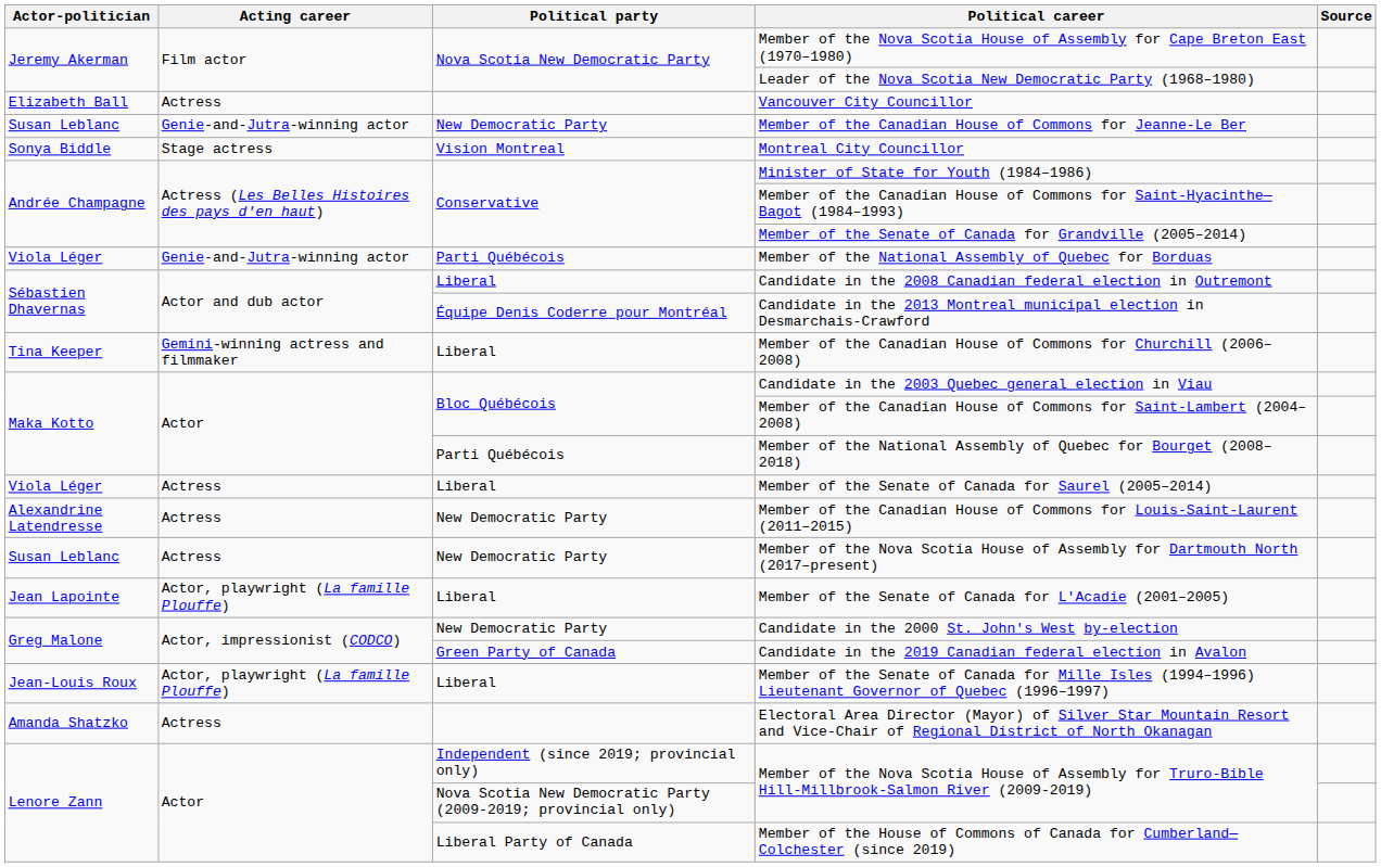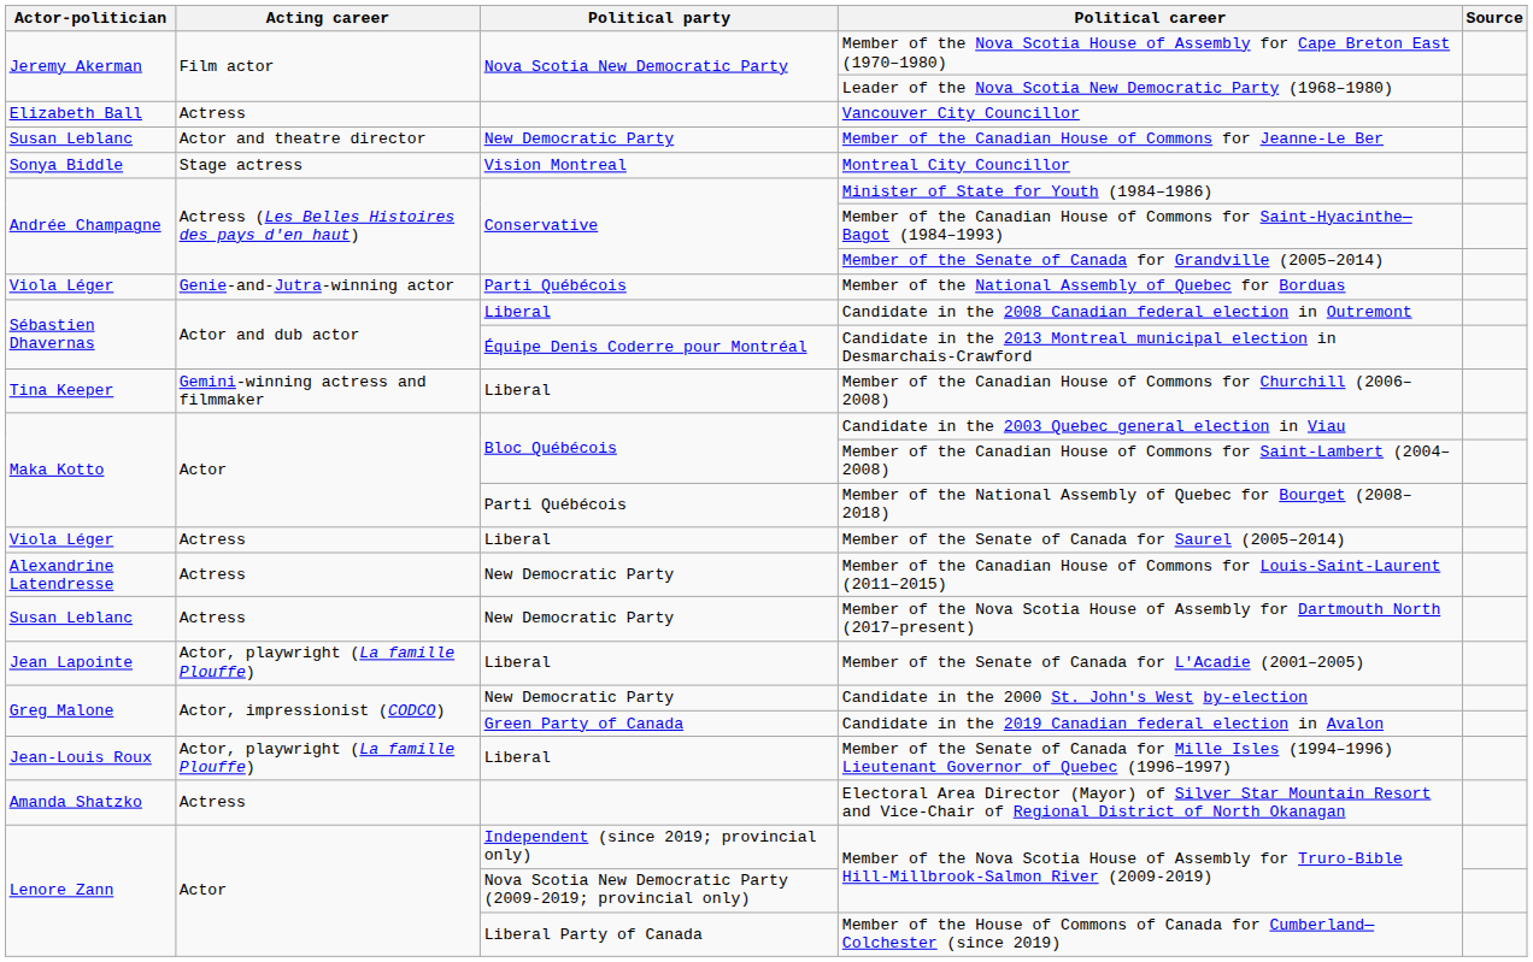Member of the Canadian House of Commons for Jeanne-Le Ber | Acting career: Genie-and-Jutra-winning actor -> Actor and theatre director
